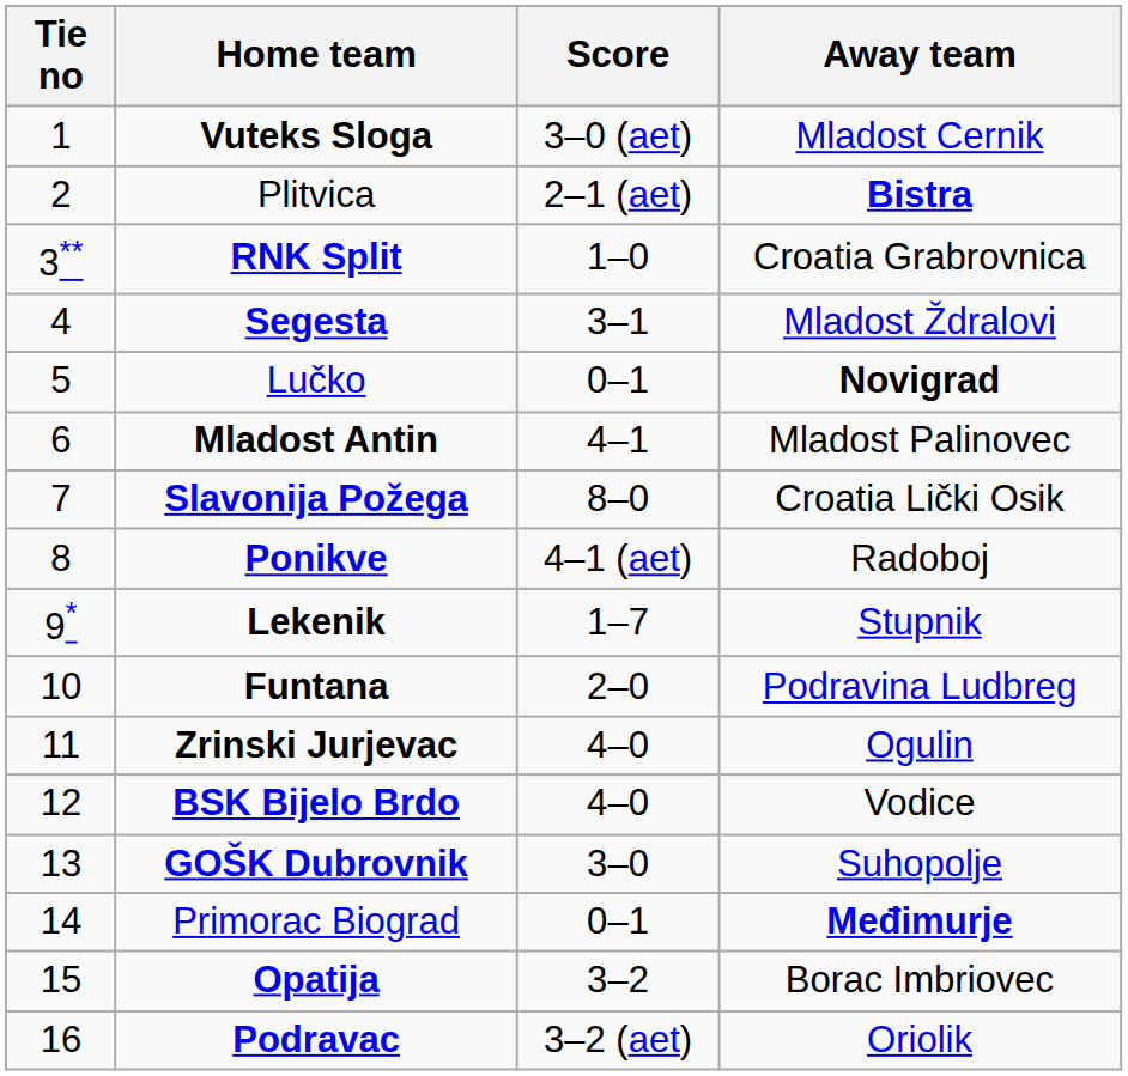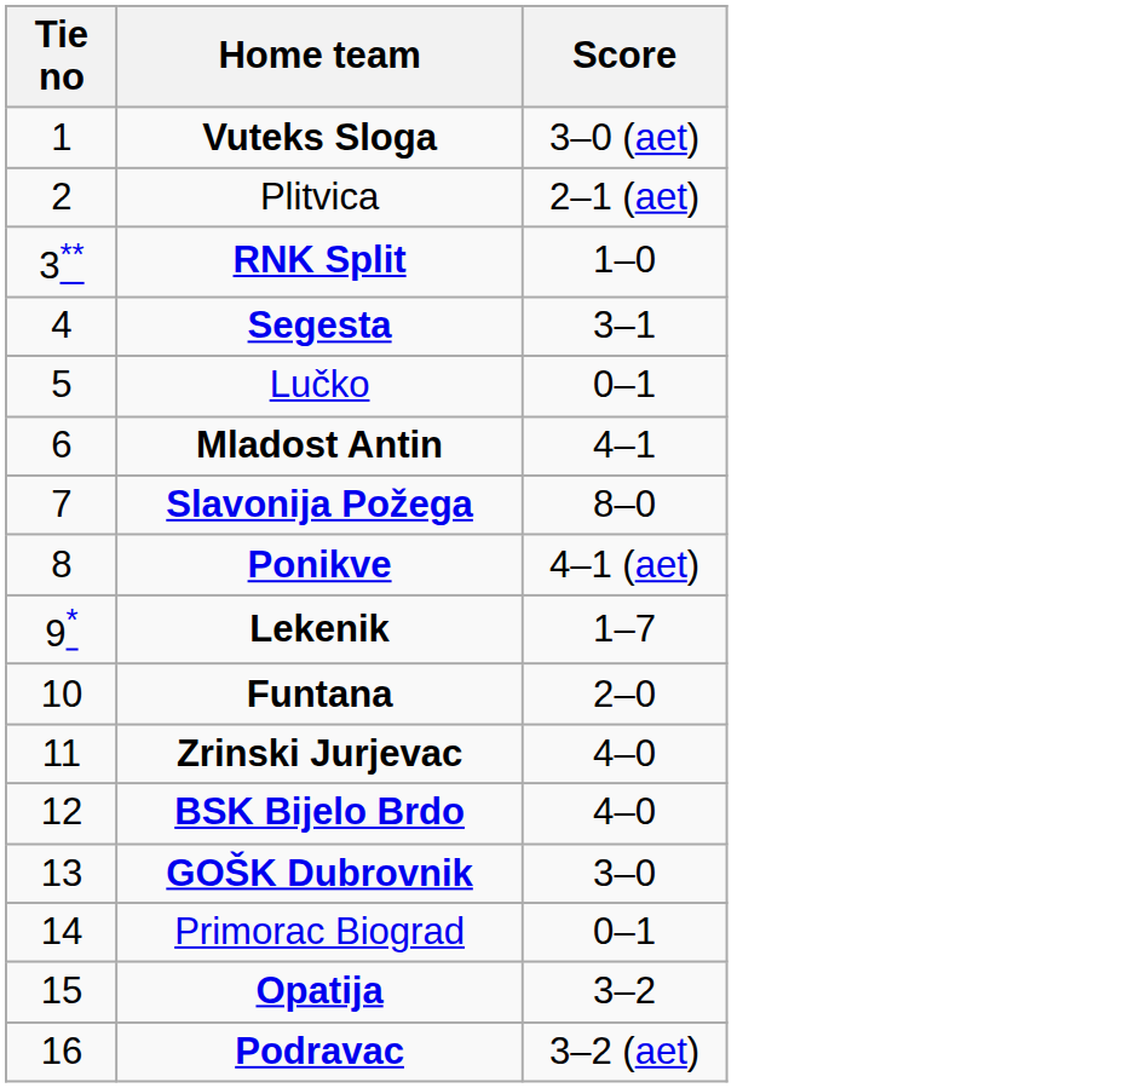- column: Away team | Mladost Cernik | Bistra | Croatia Grabrovnica | Mladost Ždralovi | Novigrad | Mladost Palinovec | Croatia Lički Osik | Radoboj | Stupnik | Podravina Ludbreg | Ogulin | Vodice | Suhopolje | Međimurje | Borac Imbriovec | Oriolik
